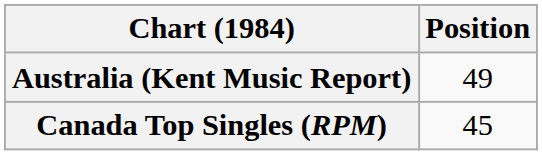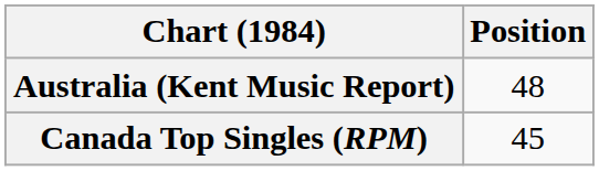Australia (Kent Music Report) | Position: 49 -> 48
